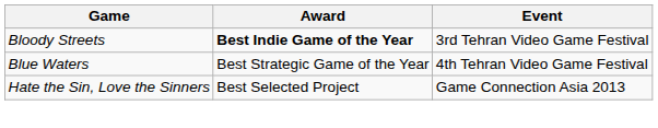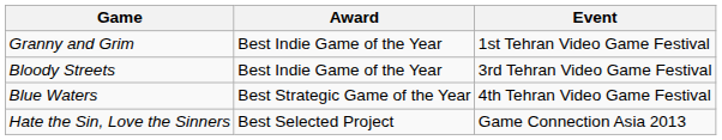+ row: Granny and Grim | Best Indie Game of the Year | 1st Tehran Video Game Festival
Bloody Streets | Award: bold -> normal
